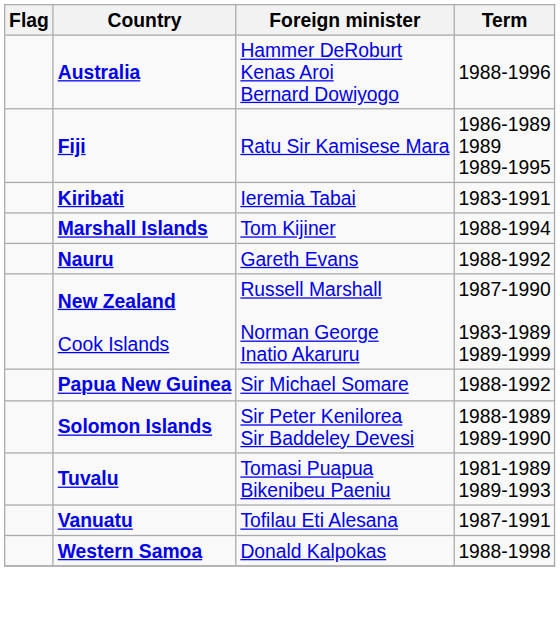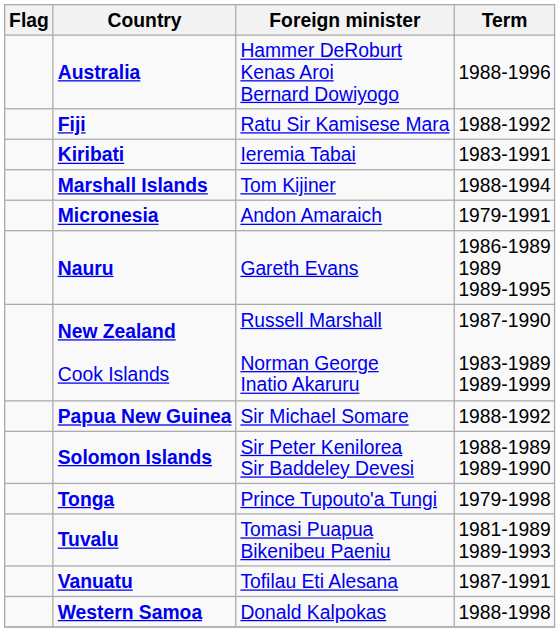Fiji | Term: 1986-1989 1989 1989-1995 -> 1988-1992
+ row: Micronesia | Andon Amaraich | 1979-1991
Nauru | Term: 1988-1992 -> 1986-1989 1989 1989-1995
+ row: Tonga | Prince Tupouto'a Tungi | 1979-1998
